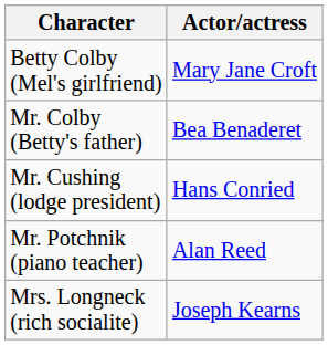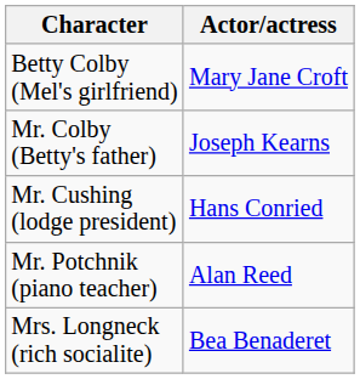Mr. Colby (Betty's father) | Actor/actress: Bea Benaderet -> Joseph Kearns
Mrs. Longneck (rich socialite) | Actor/actress: Joseph Kearns -> Bea Benaderet
